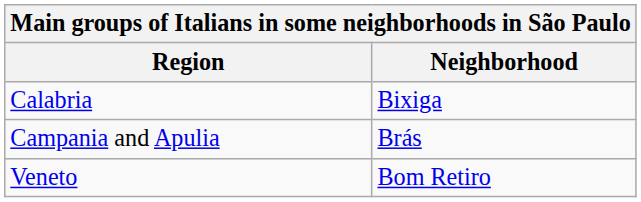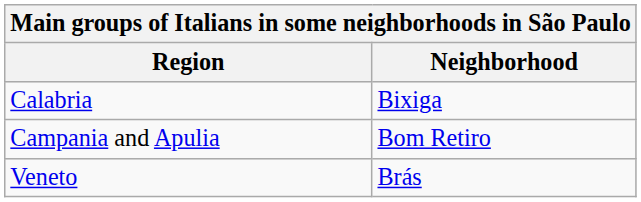Campania and Apulia | Neighborhood: Brás -> Bom Retiro
Veneto | Neighborhood: Bom Retiro -> Brás
